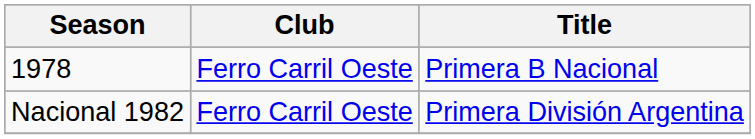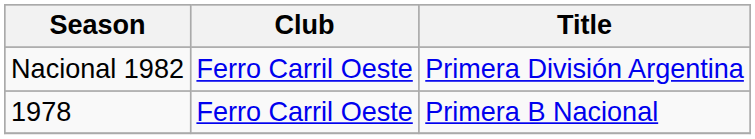rows swapped: 1978 <-> Nacional 1982
